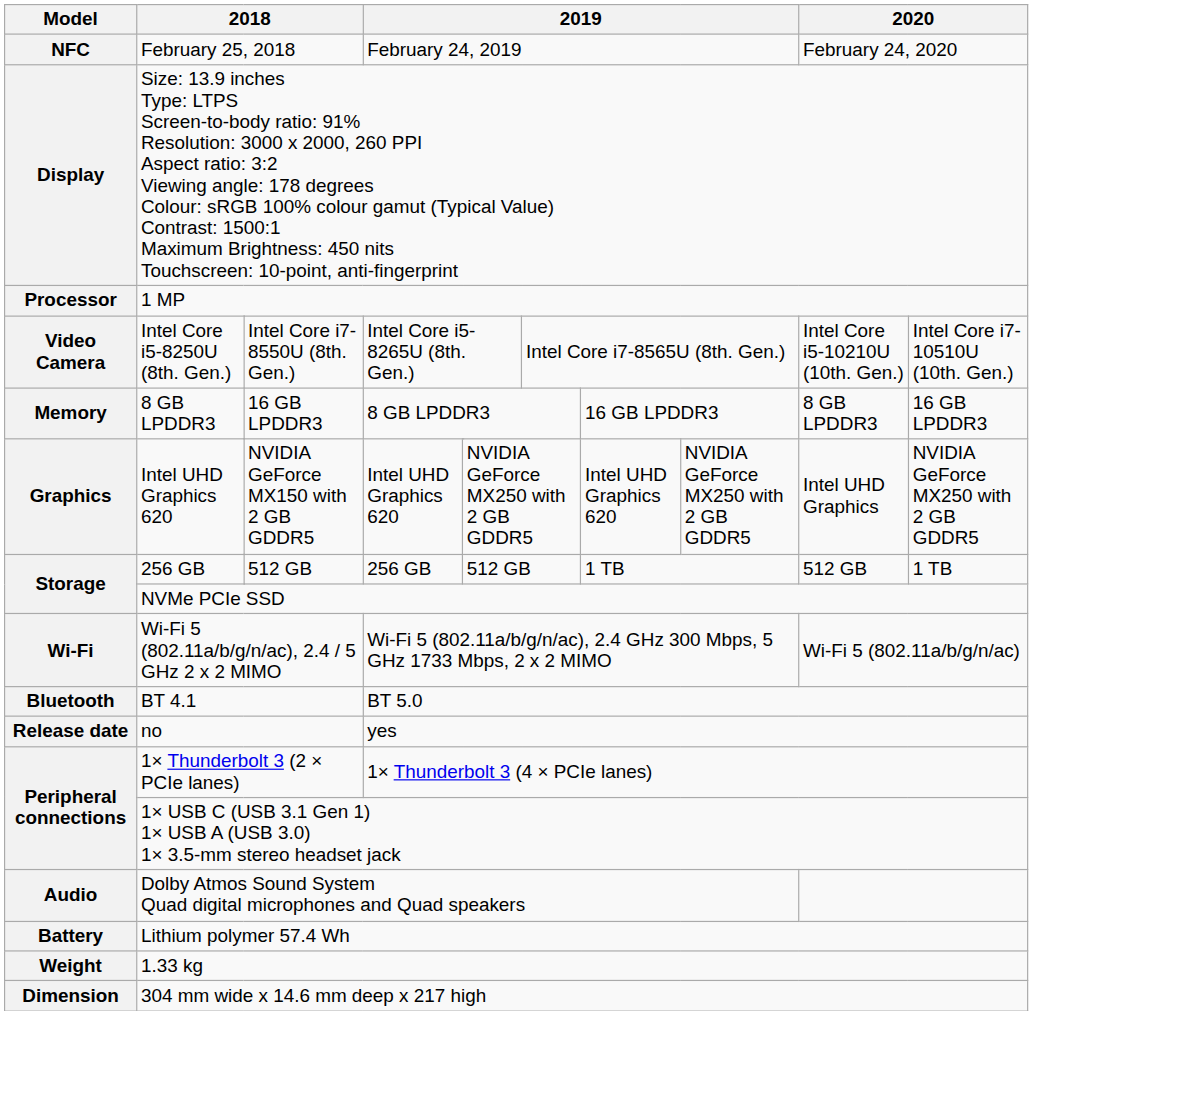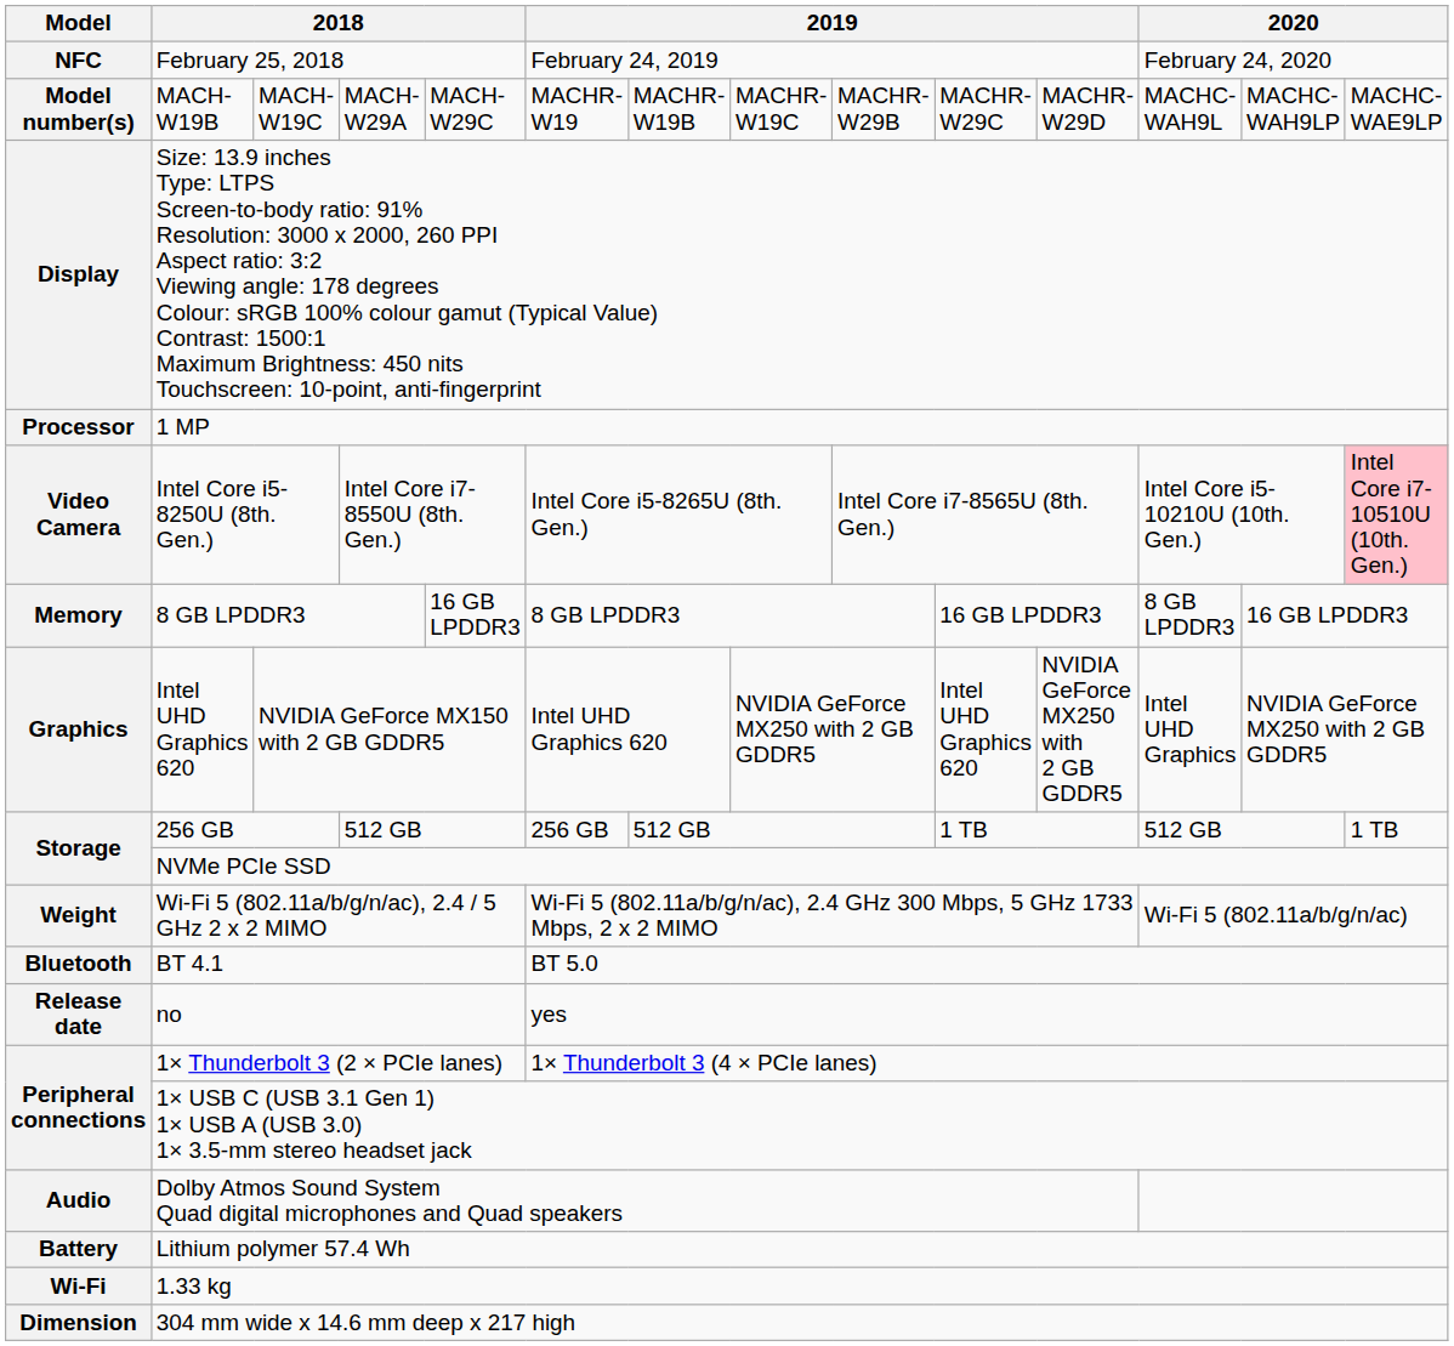+ row: Model number(s) | MACH-W19B | MACH-W19C | MACH-W29A | MACH-W29C | MACHR-W19 | MACHR-W19B | MACHR-W19C | MACHR-W29B | MACHR-W29C | MACHR-W29D | MACHC-WAH9L | MACHC-WAH9LP | MACHC-WAE9LP
Intel Core i5-8250U (8th. Gen.) | column 14: no background -> pink background
Wi-Fi 5 (802.11a/b/g/n/ac), 2.4 / 5 GHz 2 x 2 MIMO | Model: Wi-Fi -> Weight
1.33 kg | Model: Weight -> Wi-Fi
